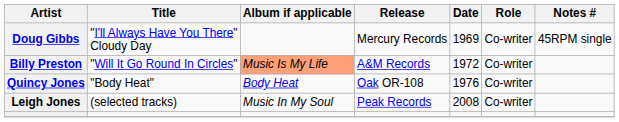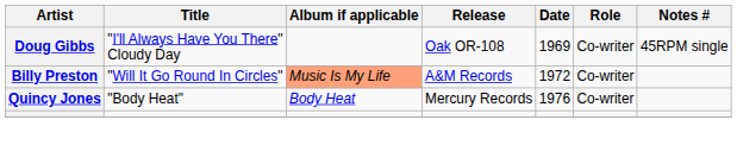Doug Gibbs | Release: Mercury Records -> Oak OR-108
Quincy Jones | Release: Oak OR-108 -> Mercury Records
- row: Leigh Jones | (selected tracks) | Music In My Soul | Peak Records | 2008 | Co-writer
